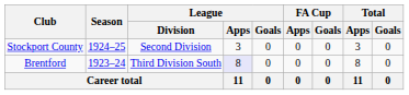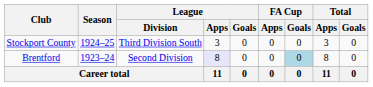Stockport County | League / Division: Second Division -> Third Division South
Brentford | League / Division: Third Division South -> Second Division
Brentford | FA Cup / Goals: no background -> lightblue background
